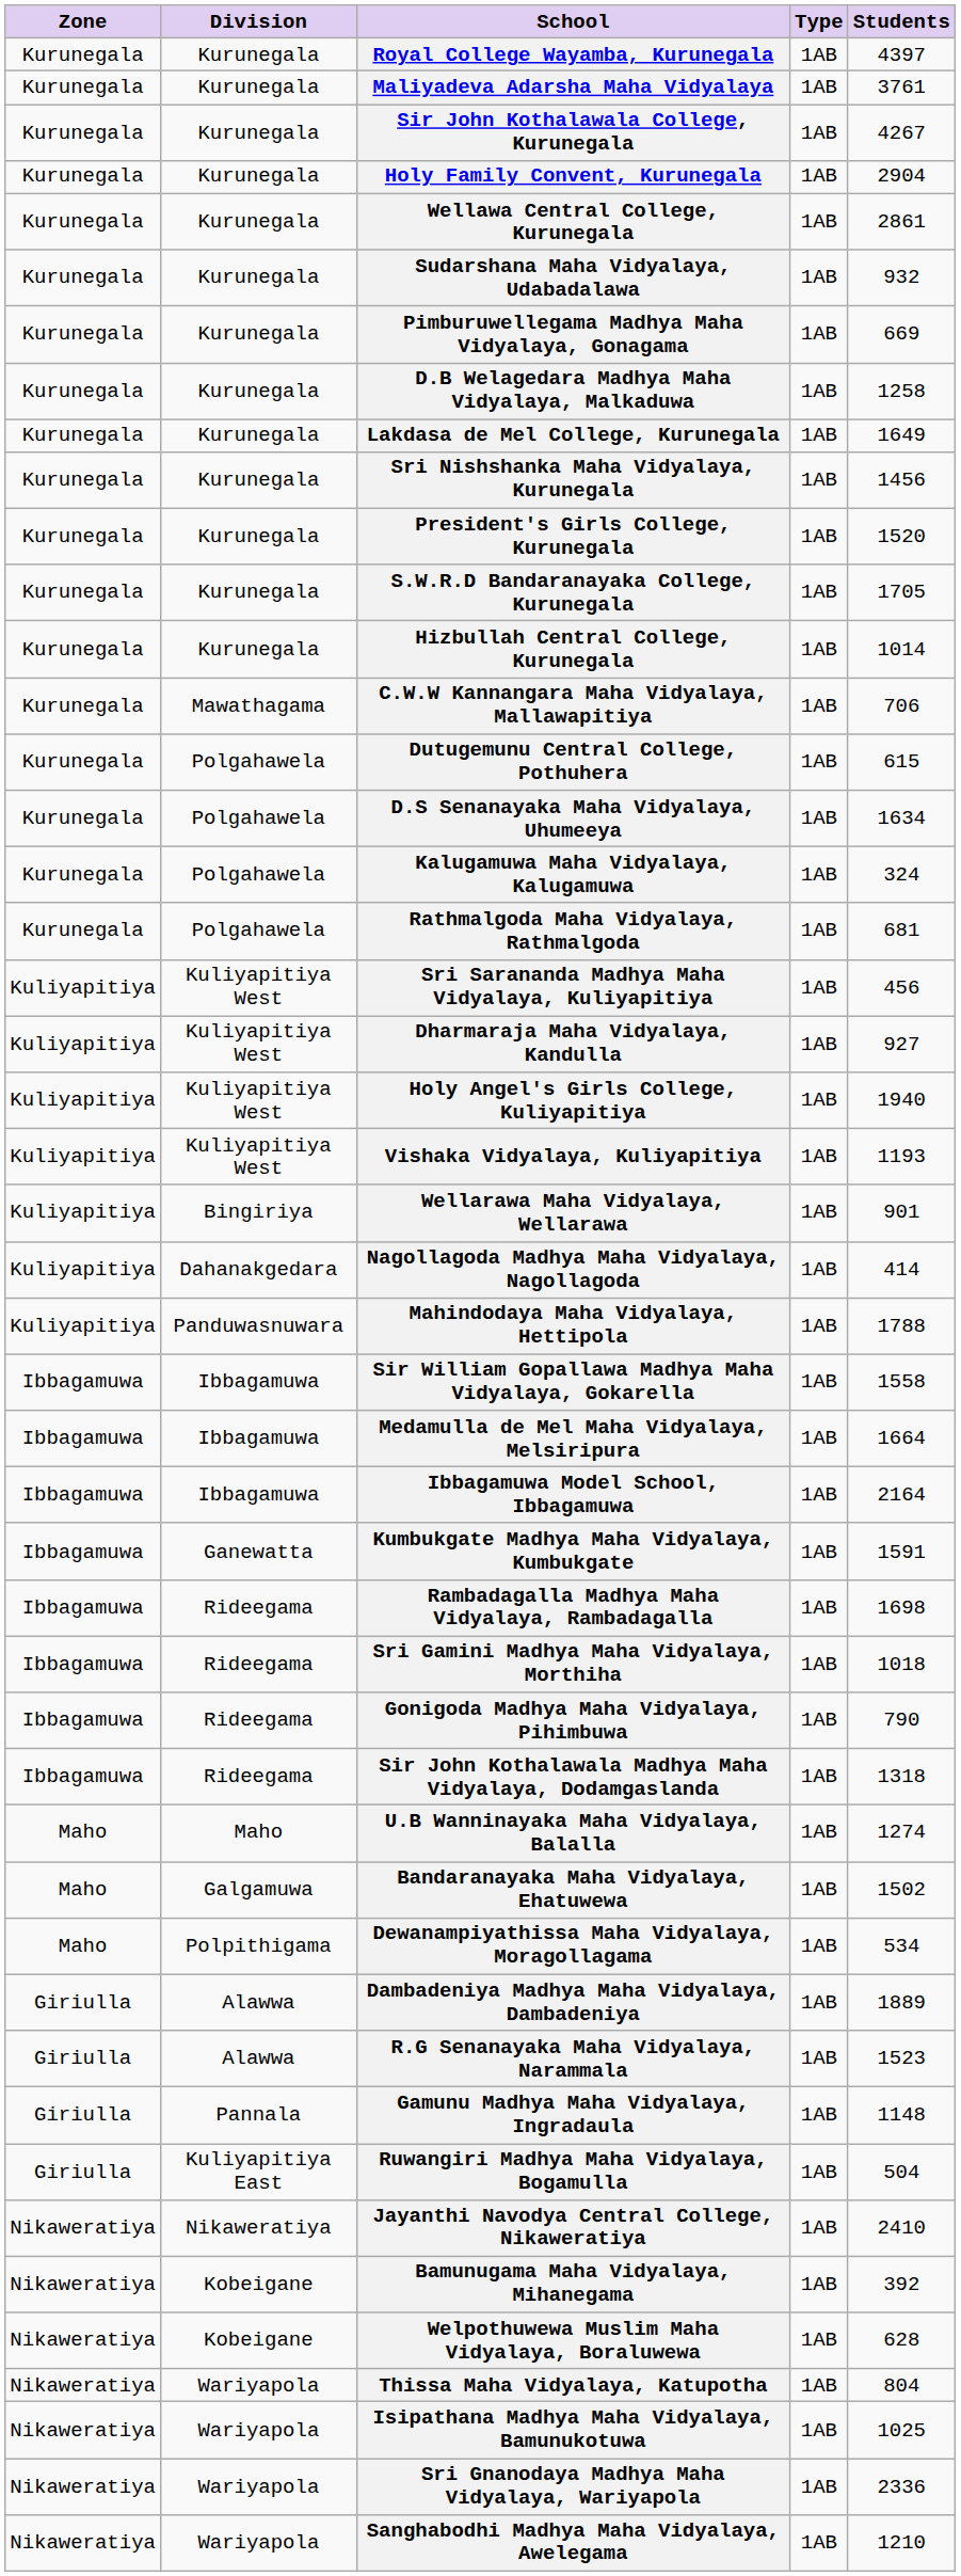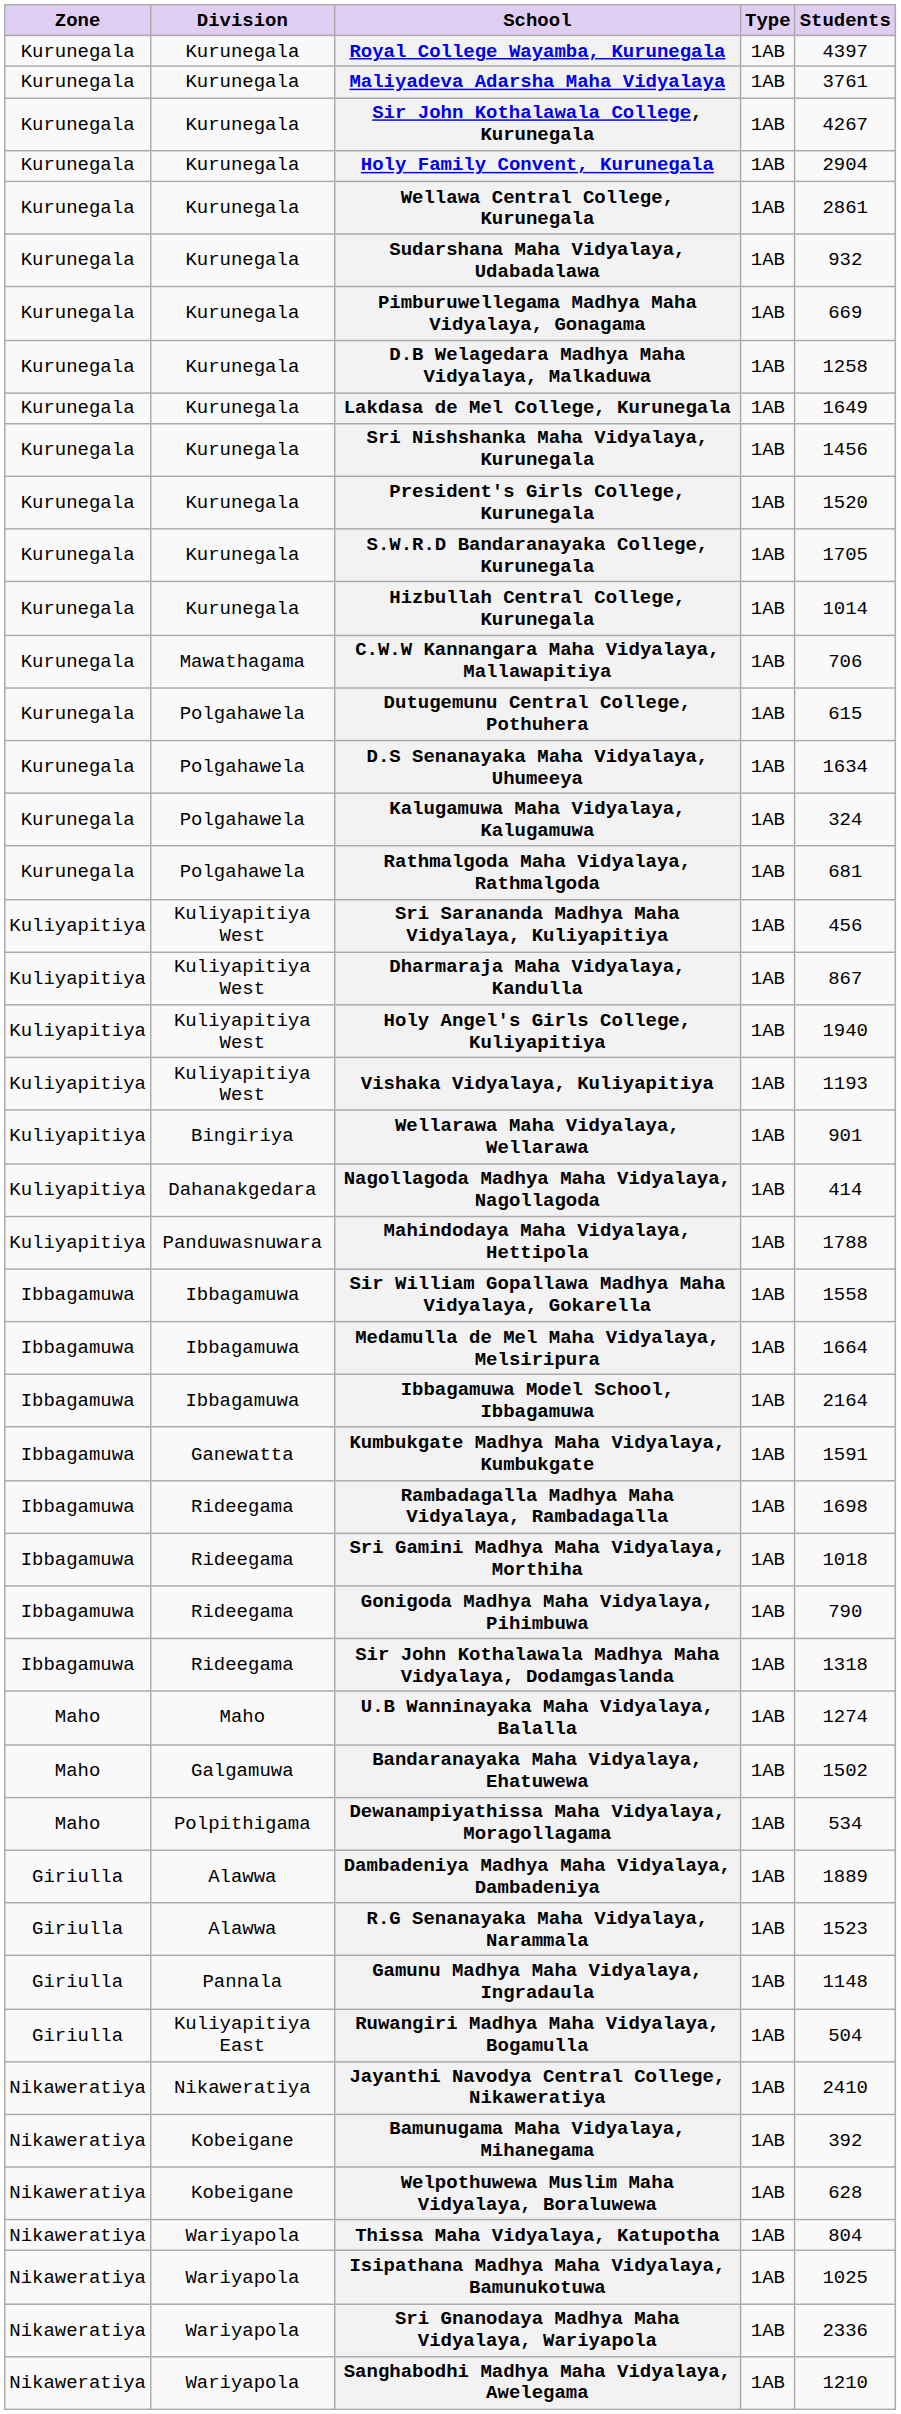Dharmaraja Maha Vidyalaya, Kandulla | Students: 927 -> 867
